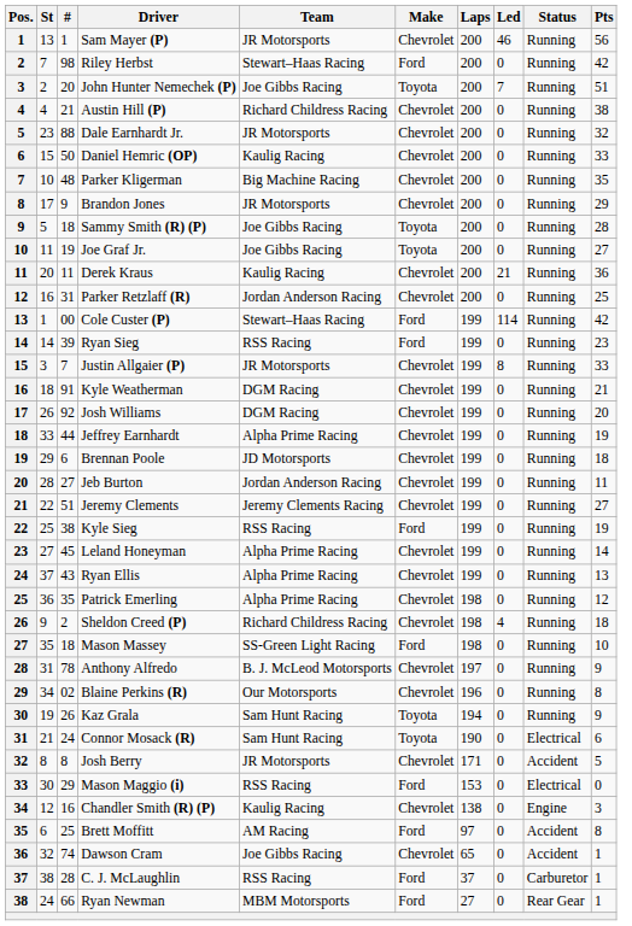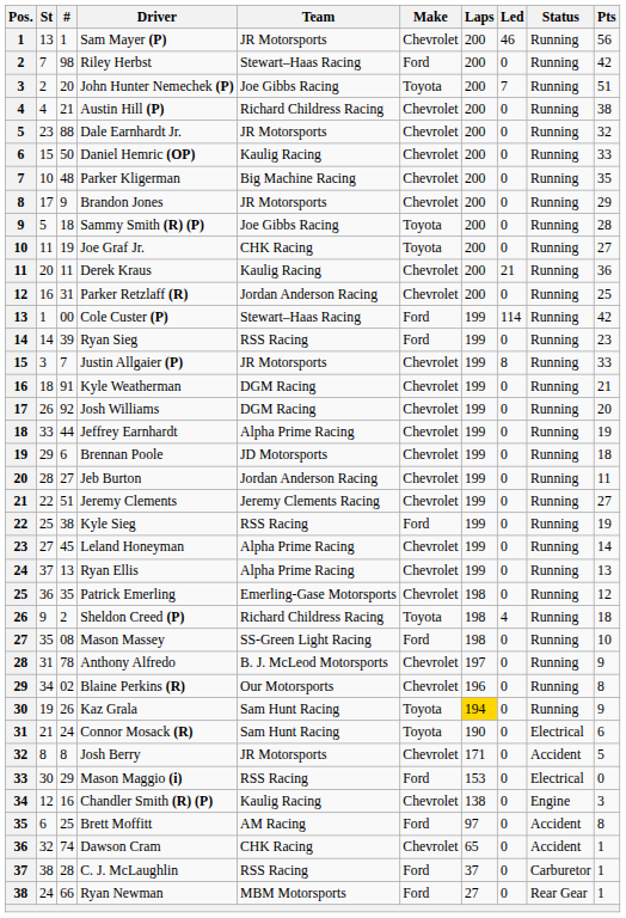Joe Graf Jr. | Team: Joe Gibbs Racing -> CHK Racing
Ryan Ellis | #: 43 -> 13
Patrick Emerling | Team: Alpha Prime Racing -> Emerling-Gase Motorsports
Sheldon Creed (P) | Make: Chevrolet -> Toyota
Mason Massey | #: 18 -> 08
Kaz Grala | Laps: no background -> gold background
Dawson Cram | Team: Joe Gibbs Racing -> CHK Racing
